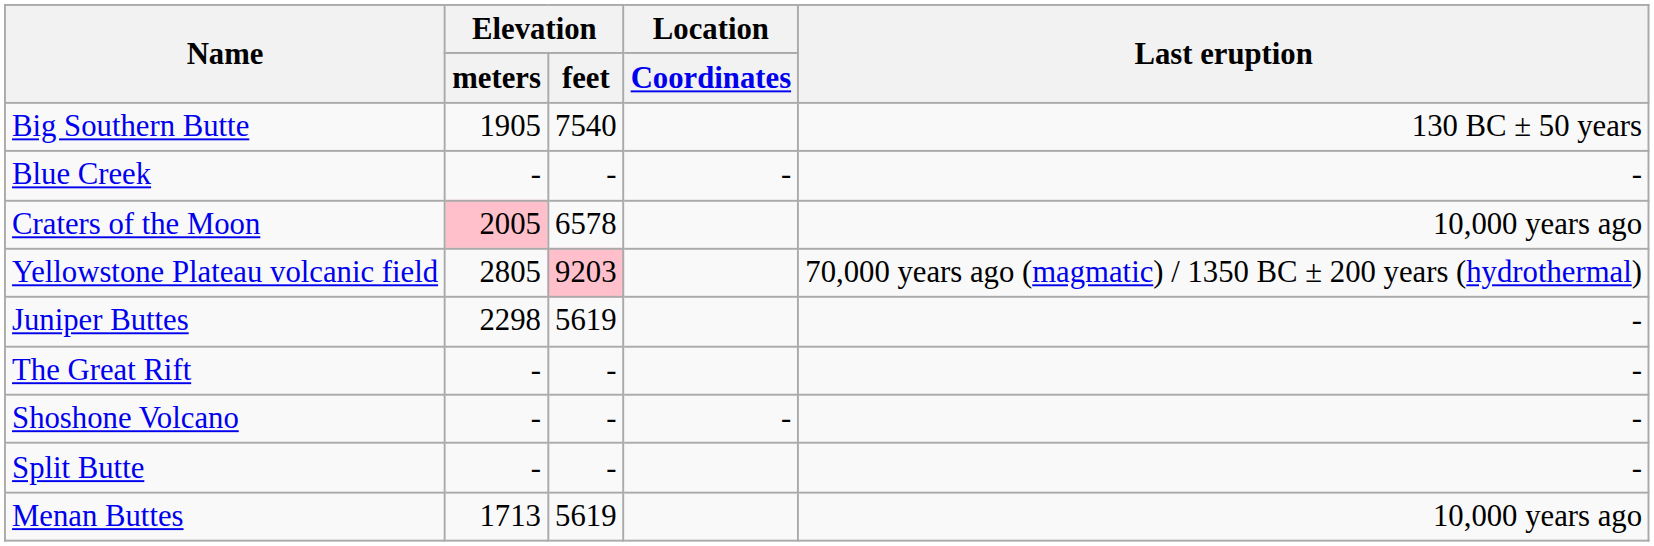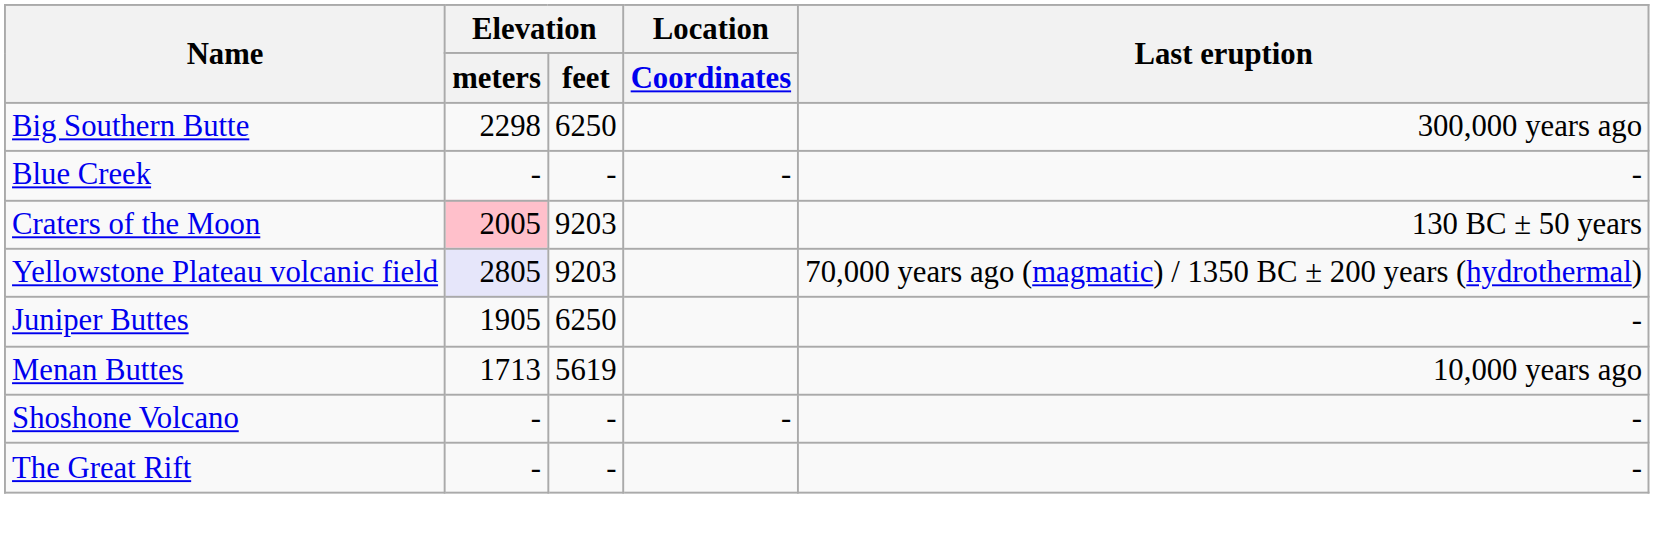Big Southern Butte | Elevation / meters: 1905 -> 2298
Big Southern Butte | Elevation / feet: 7540 -> 6250
Big Southern Butte | Last eruption: 130 BC ± 50 years -> 300,000 years ago
Craters of the Moon | Elevation / feet: 6578 -> 9203
Craters of the Moon | Last eruption: 10,000 years ago -> 130 BC ± 50 years
Yellowstone Plateau volcanic field | Elevation / meters: no background -> lavender background
Yellowstone Plateau volcanic field | Elevation / feet: pink background -> no background
Juniper Buttes | Elevation / meters: 2298 -> 1905
Juniper Buttes | Elevation / feet: 5619 -> 6250
rows swapped: Menan Buttes <-> The Great Rift
- row: Split Butte | - | - | -
